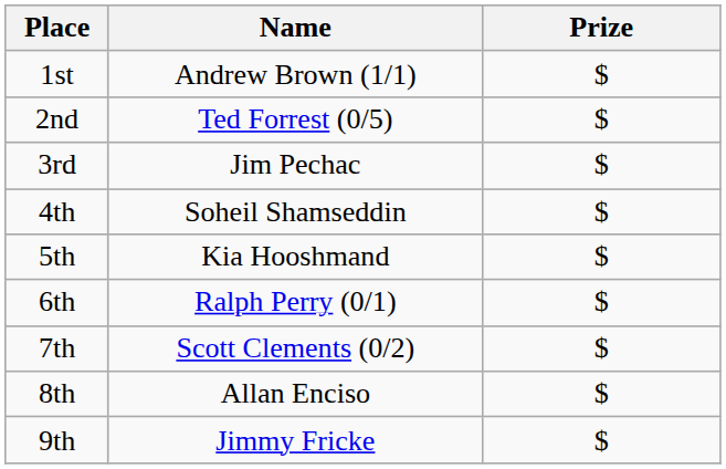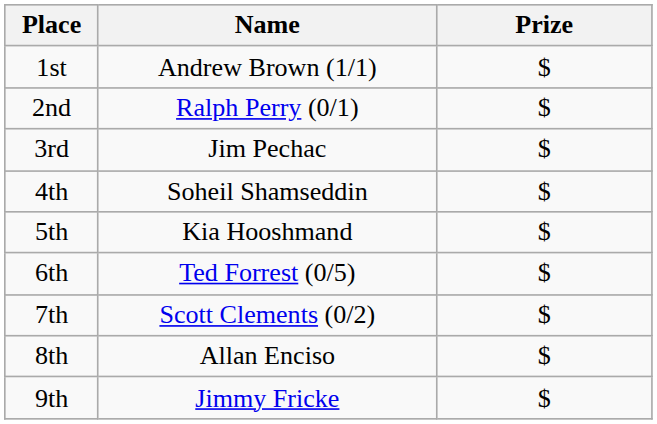2nd | Name: Ted Forrest (0/5) -> Ralph Perry (0/1)
6th | Name: Ralph Perry (0/1) -> Ted Forrest (0/5)
